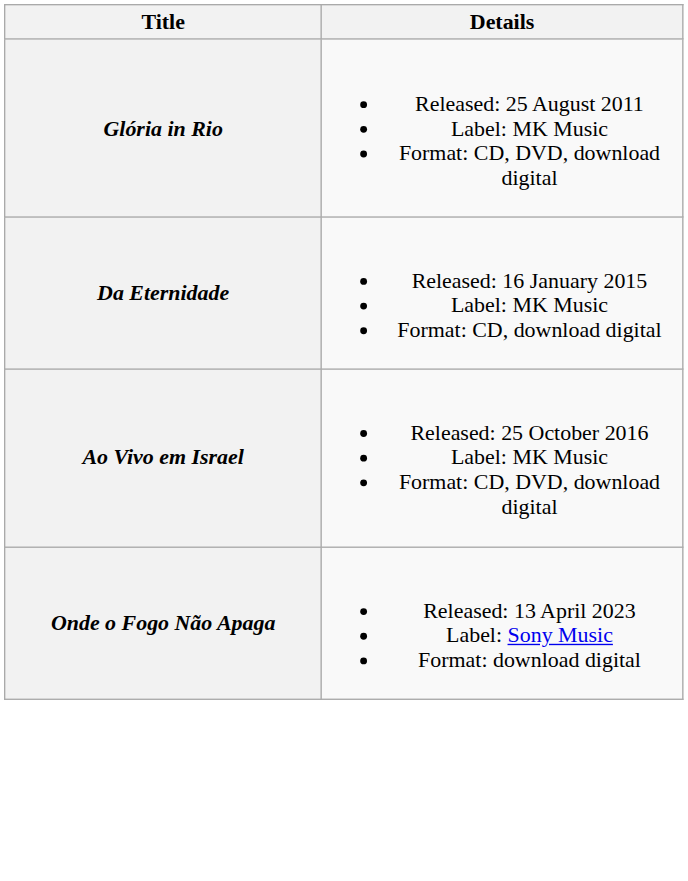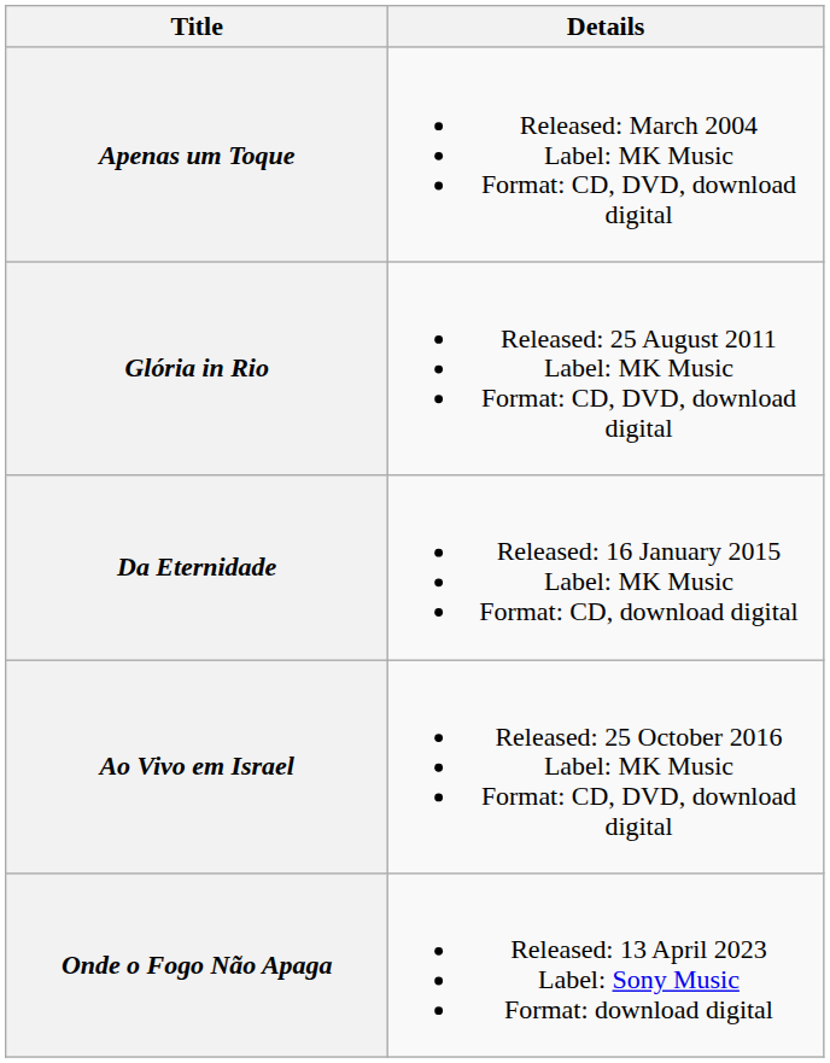+ row: Apenas um Toque | Released: March 2004 Label: MK Music Format: CD, DVD, download digital
